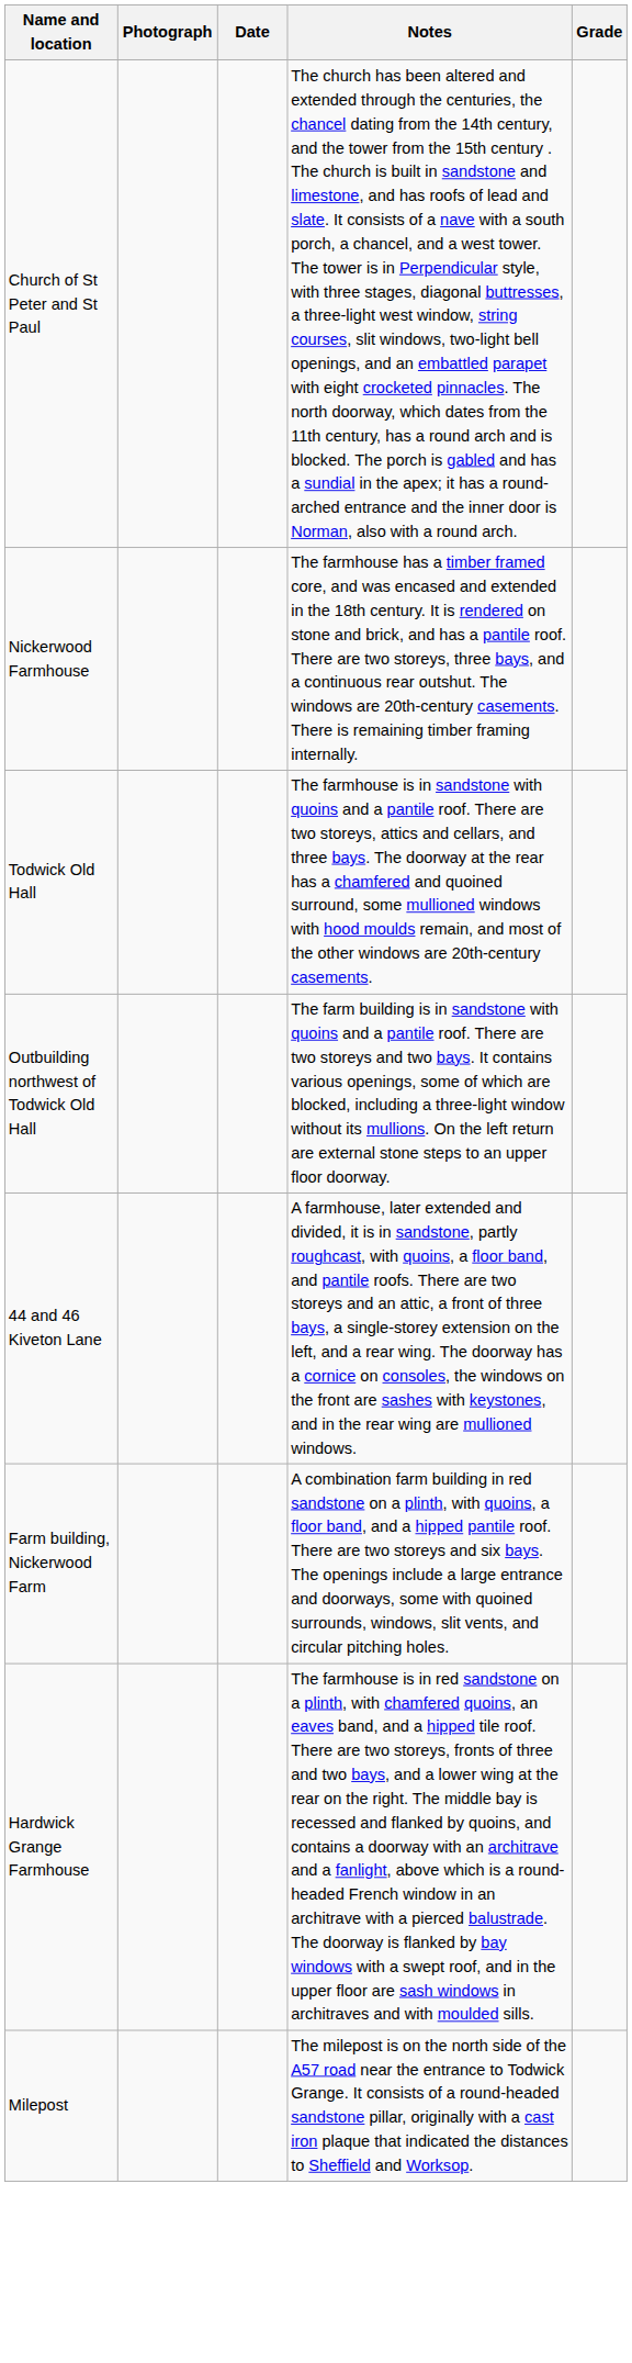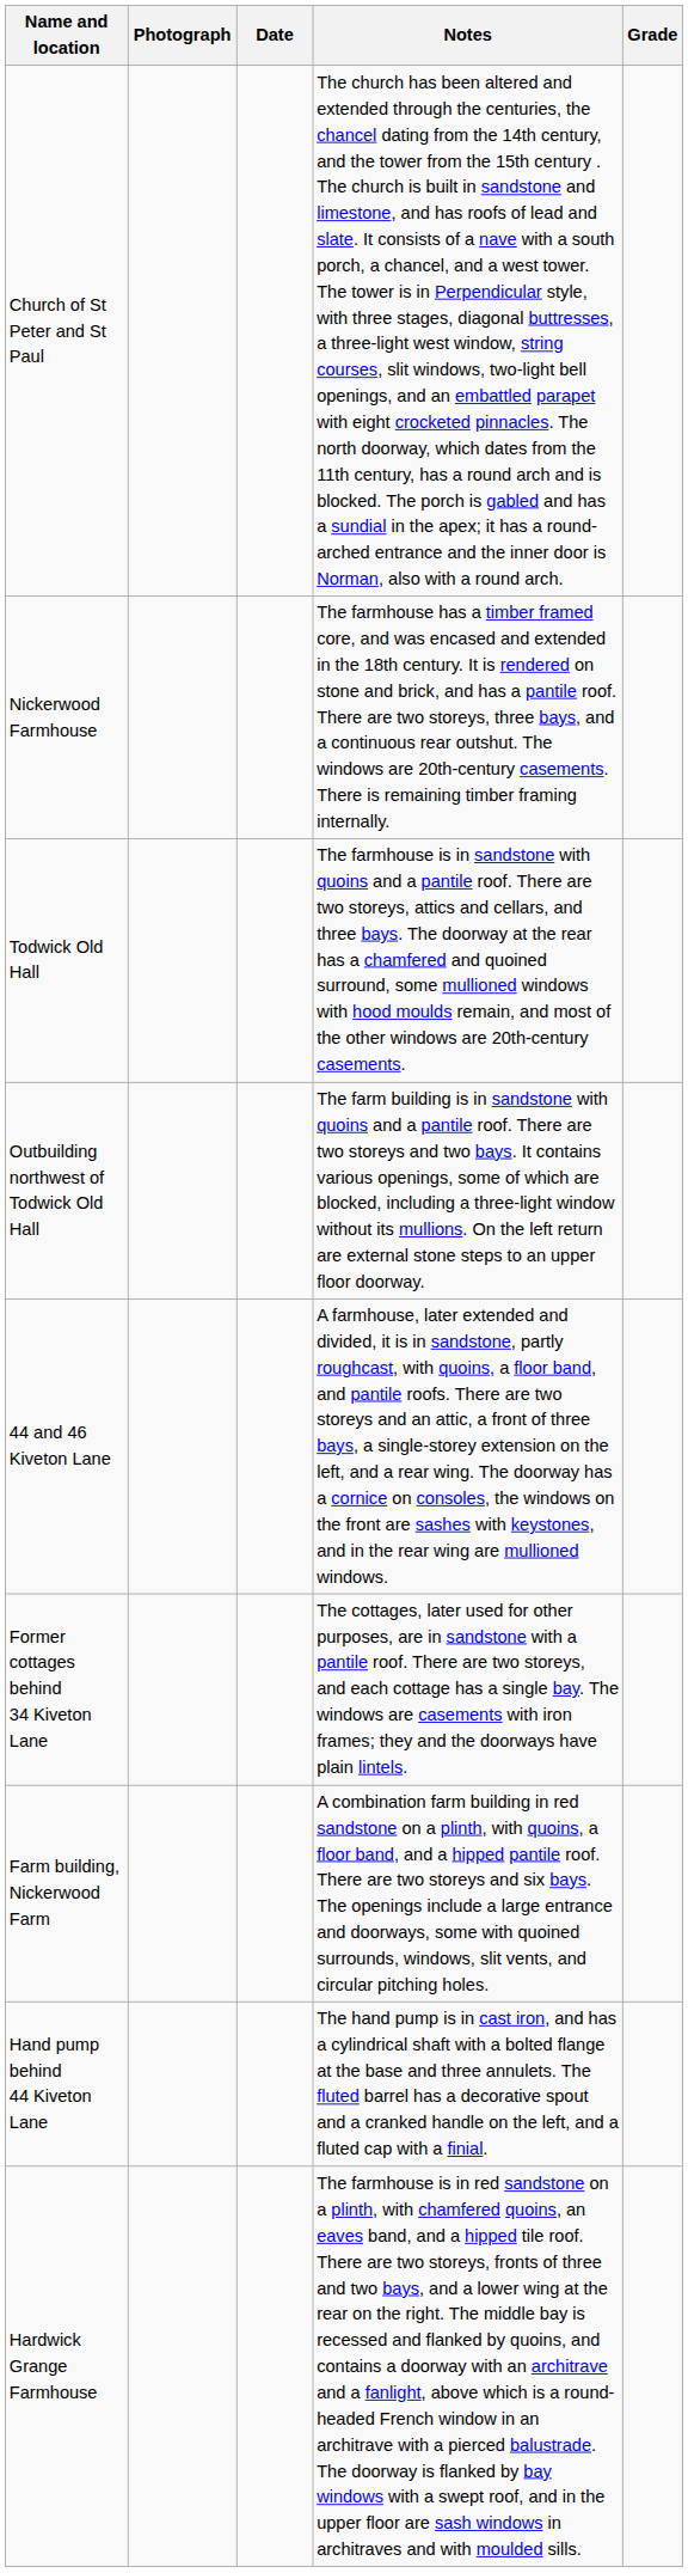+ row: Former cottages behind 34 Kiveton Lane | The cottages, later used for other purposes, are in sandstone with a pantile roof. There are two storeys, and each cottage has a single bay. The windows are casements with iron frames; they and the doorways have plain lintels.
+ row: Hand pump behind 44 Kiveton Lane | The hand pump is in cast iron, and has a cylindrical shaft with a bolted flange at the base and three annulets. The fluted barrel has a decorative spout and a cranked handle on the left, and a fluted cap with a finial.
- row: Milepost | The milepost is on the north side of the A57 road near the entrance to Todwick Grange. It consists of a round-headed sandstone pillar, originally with a cast iron plaque that indicated the distances to Sheffield and Worksop.
